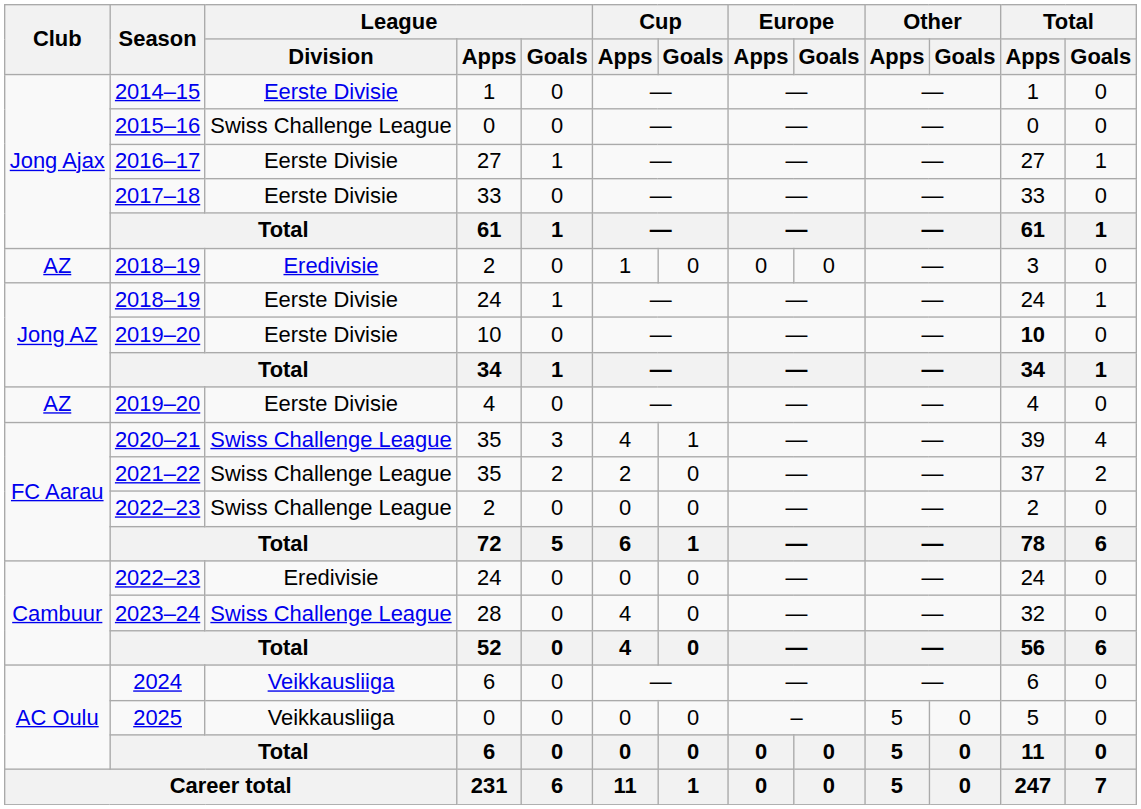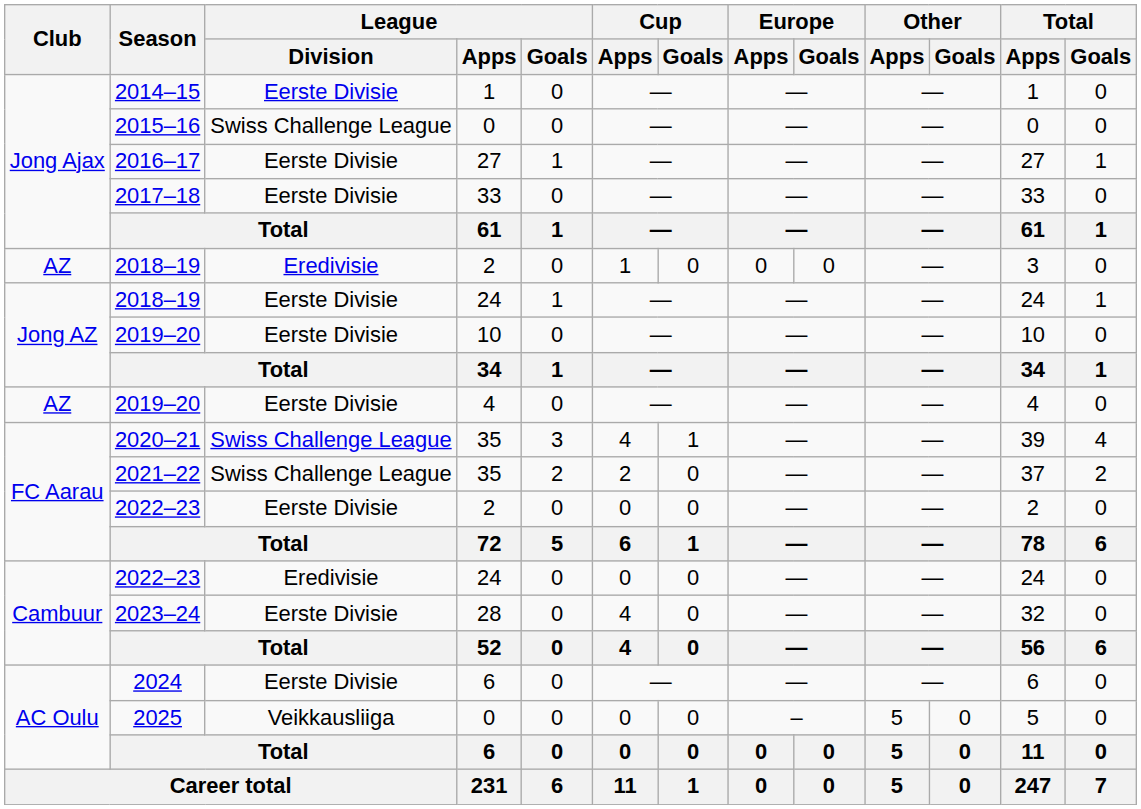2019–20 / 10 | Total / Apps: bold -> normal
2022–23 / 2 | League / Division: Swiss Challenge League -> Eerste Divisie
2023–24 | League / Division: Swiss Challenge League -> Eerste Divisie
2024 | League / Division: Veikkausliiga -> Eerste Divisie
